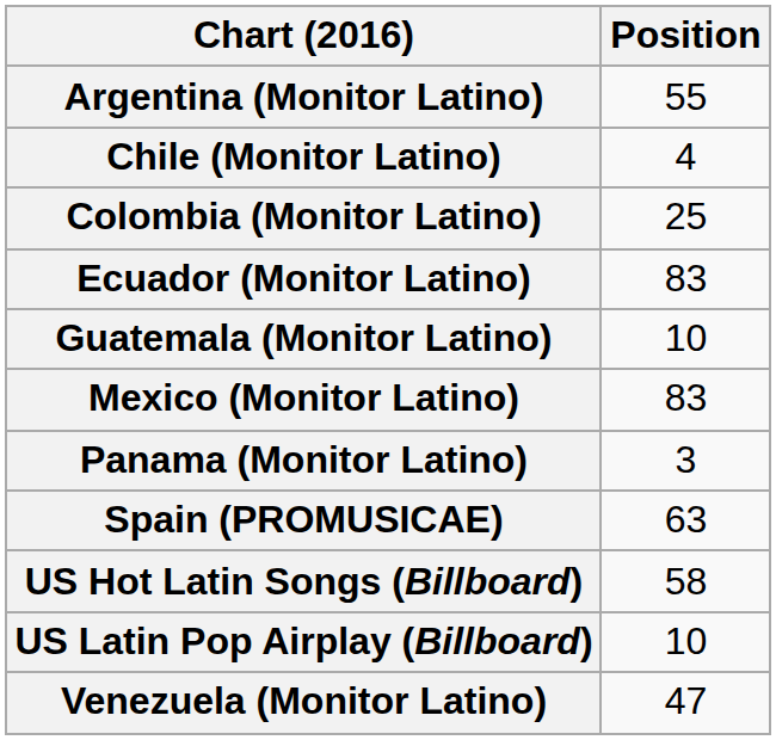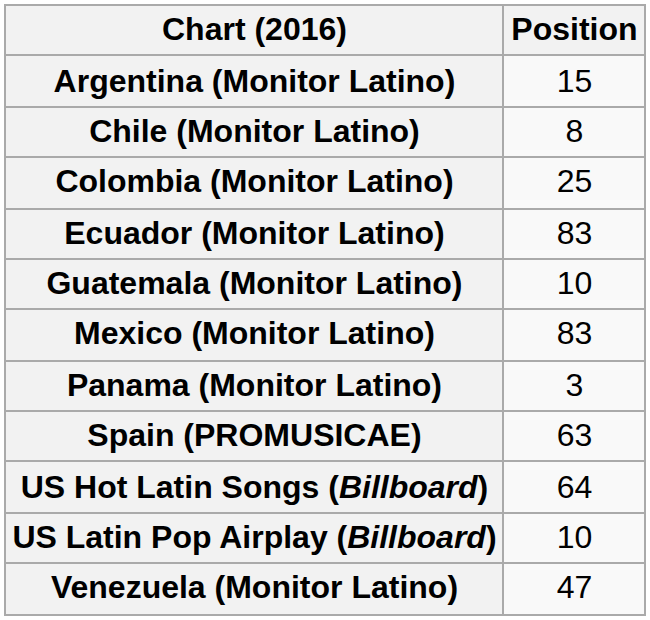Argentina (Monitor Latino) | Position: 55 -> 15
Chile (Monitor Latino) | Position: 4 -> 8
US Hot Latin Songs (Billboard) | Position: 58 -> 64
